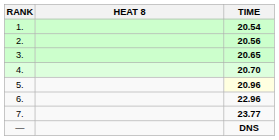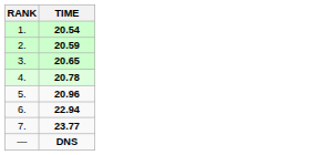- column: HEAT 8
2. | TIME: 20.56 -> 20.59
4. | TIME: 20.70 -> 20.78
5. | TIME: lightyellow background -> no background
6. | TIME: 22.96 -> 22.94
